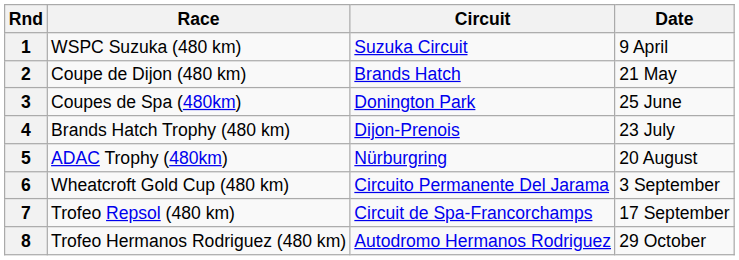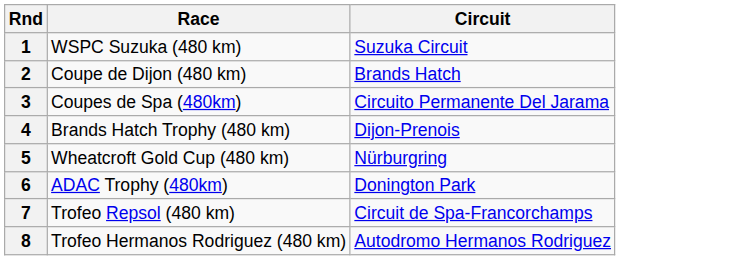- column: Date | 9 April | 21 May | 25 June | 23 July | 20 August | 3 September | 17 September | 29 October
3 | Circuit: Donington Park -> Circuito Permanente Del Jarama
5 | Race: ADAC Trophy (480km) -> Wheatcroft Gold Cup (480 km)
6 | Race: Wheatcroft Gold Cup (480 km) -> ADAC Trophy (480km)
6 | Circuit: Circuito Permanente Del Jarama -> Donington Park
